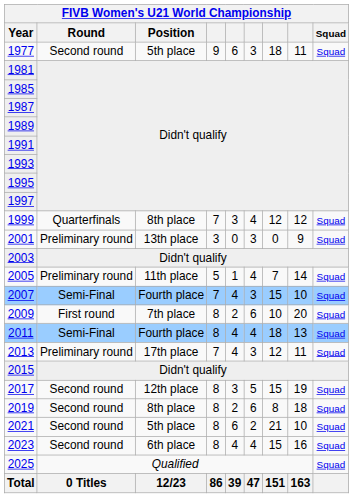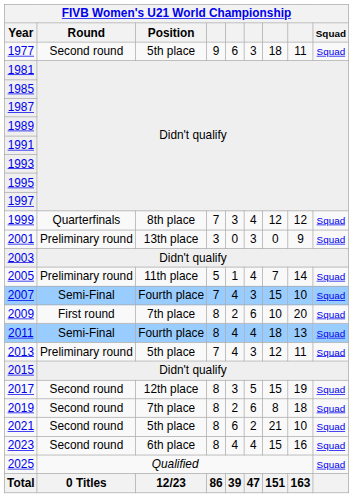2013 | FIVB Women's U21 World Championship / Position: 17th place -> 5th place
2019 | FIVB Women's U21 World Championship / Position: 8th place -> 7th place
